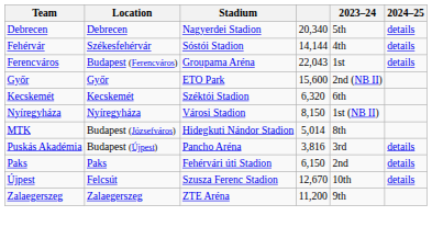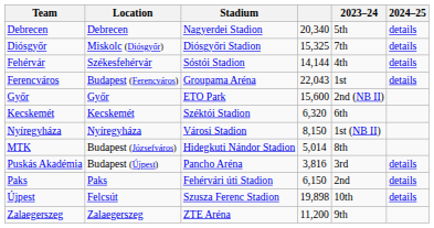+ row: Diósgyőr | Miskolc (Diósgyőr) | Diósgyőri Stadion | 15,325 | 7th | details
Újpest | column 4: 12,670 -> 19,898
